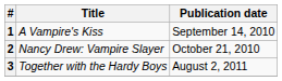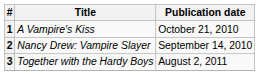1 | Publication date: September 14, 2010 -> October 21, 2010
2 | Publication date: October 21, 2010 -> September 14, 2010
